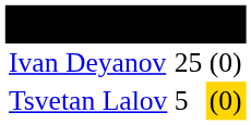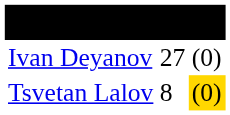Ivan Deyanov | column 2: 25 -> 27
Tsvetan Lalov | column 2: 5 -> 8
